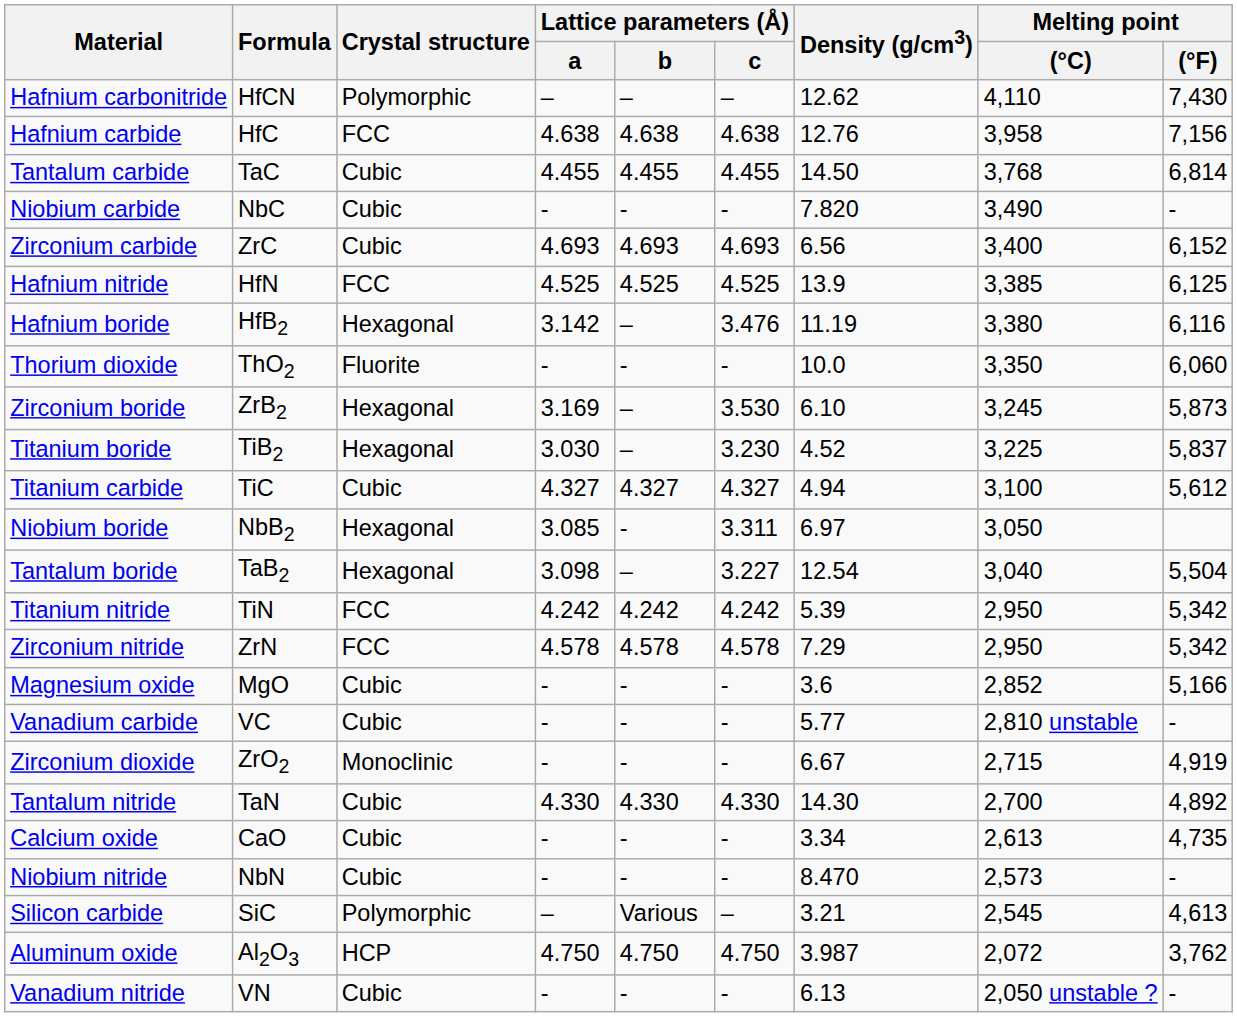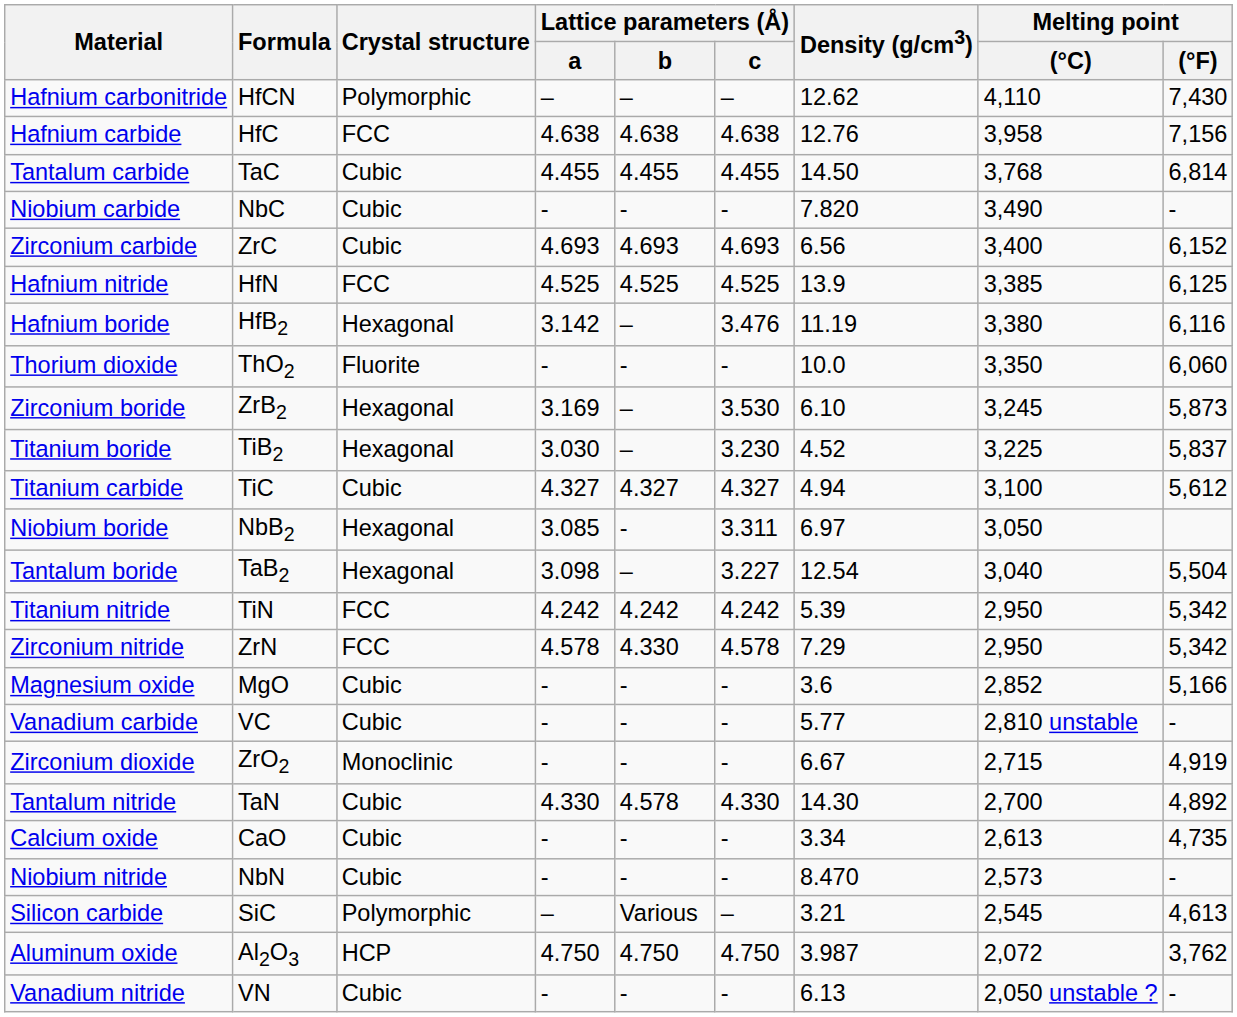Zirconium nitride | Lattice parameters (Å) / b: 4.578 -> 4.330
Tantalum nitride | Lattice parameters (Å) / b: 4.330 -> 4.578
